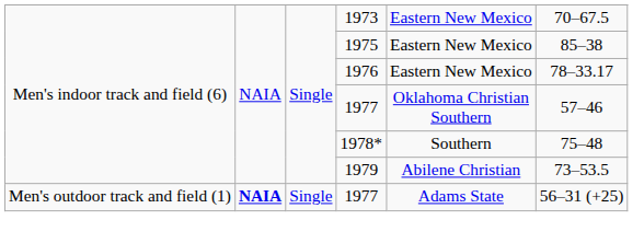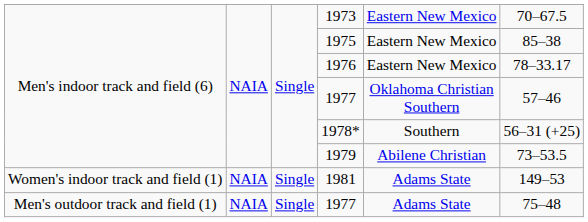1978* | column 6: 75–48 -> 56–31 (+25)
+ row: Women's indoor track and field (1) | NAIA | Single | 1981 | Adams State | 149–53
Men's outdoor track and field (1) / 1977 | column 2: bold -> normal
Men's outdoor track and field (1) / 1977 | column 6: 56–31 (+25) -> 75–48
